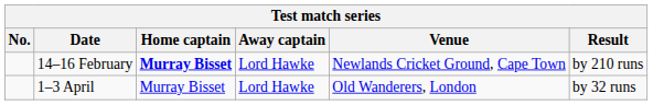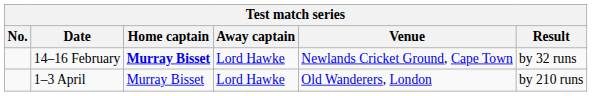14–16 February | Result: by 210 runs -> by 32 runs
1–3 April | Result: by 32 runs -> by 210 runs
